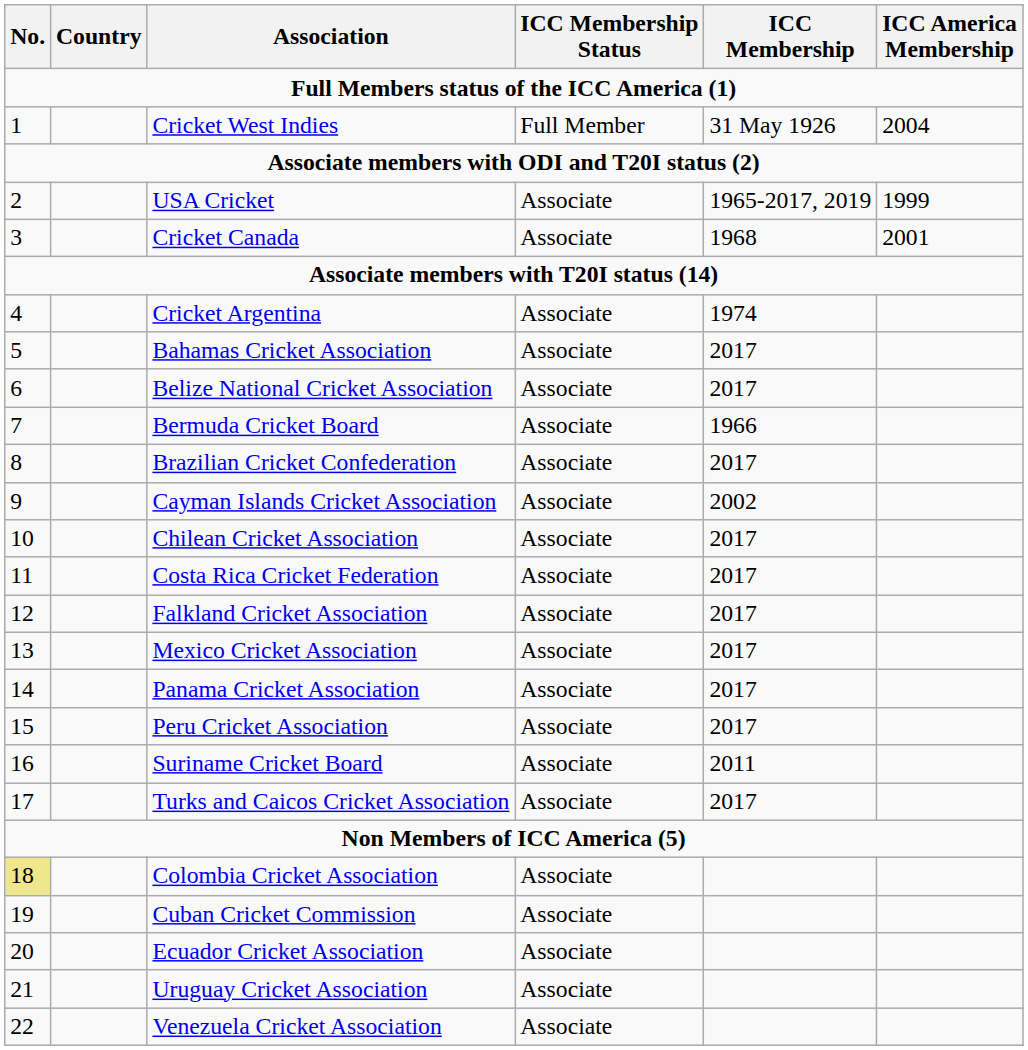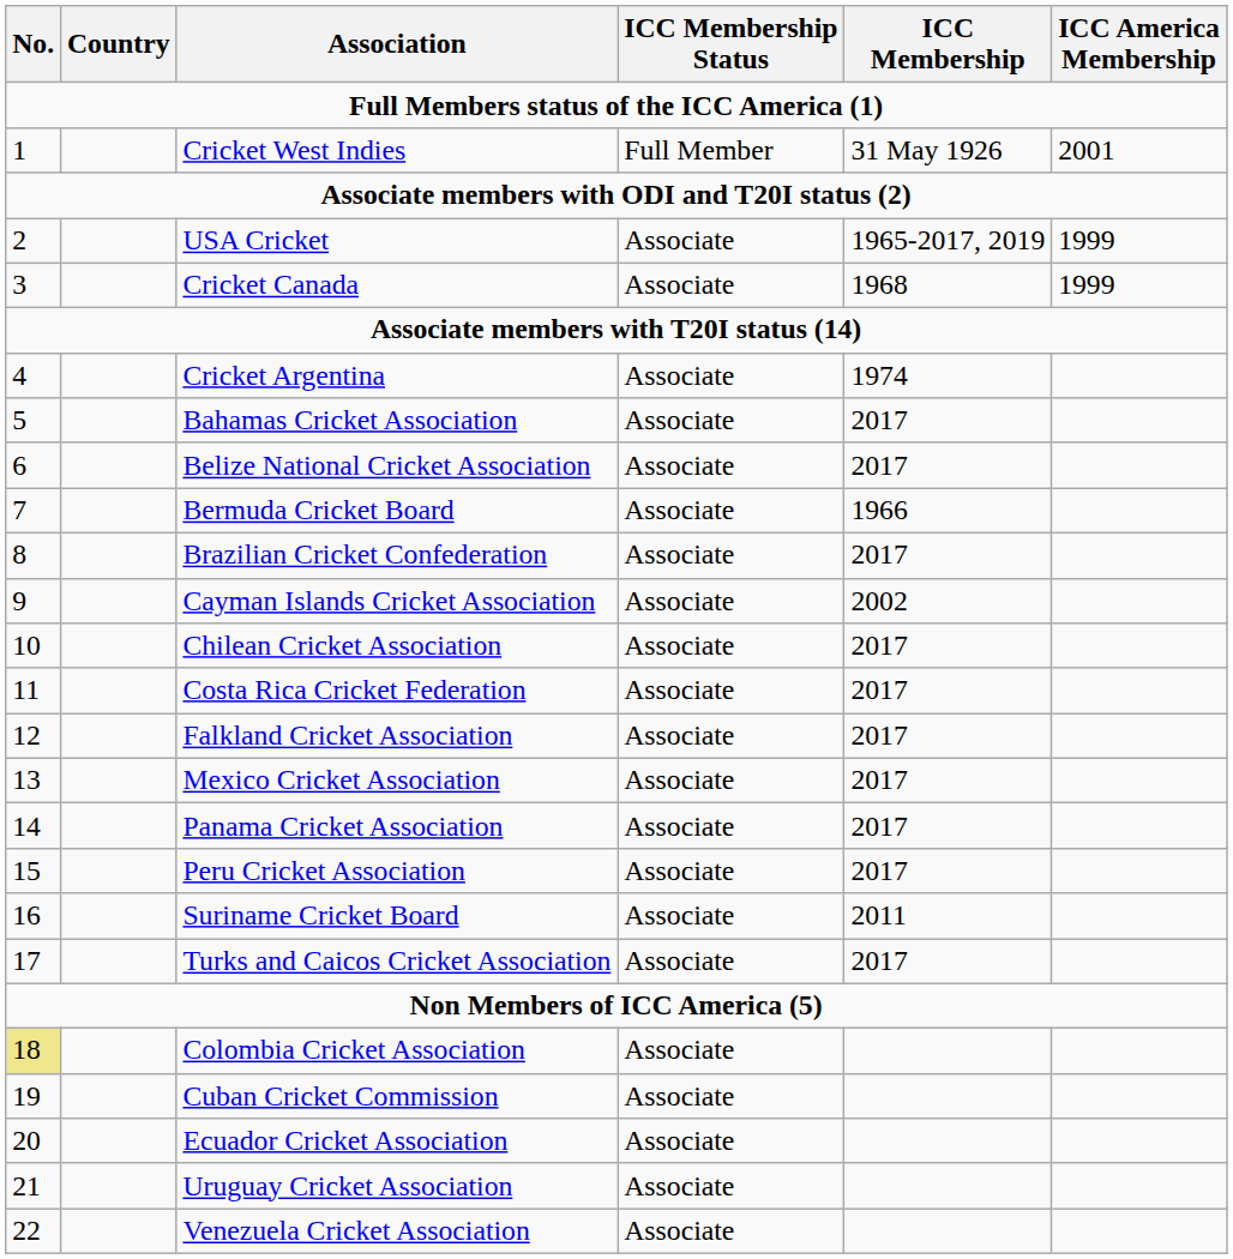Cricket West Indies | ICC America Membership: 2004 -> 2001
Cricket Canada | ICC America Membership: 2001 -> 1999
